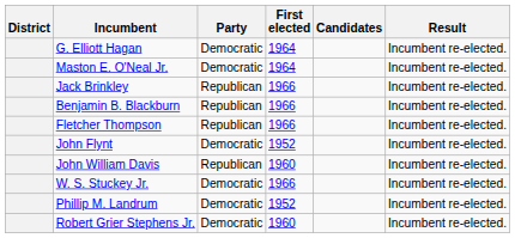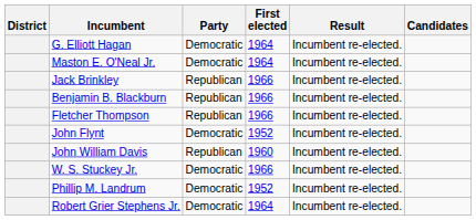columns swapped: Result <-> Candidates
Robert Grier Stephens Jr. | First elected: 1960 -> 1964
